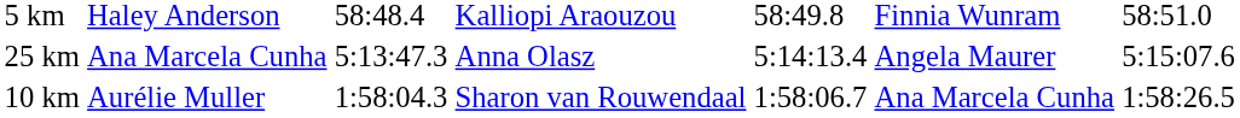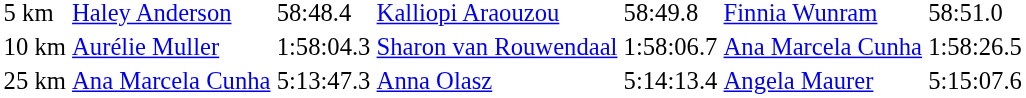rows swapped: 10 km <-> 25 km
